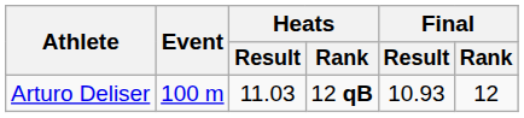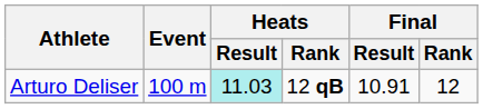Arturo Deliser | Heats / Result: no background -> paleturquoise background
Arturo Deliser | Final / Result: 10.93 -> 10.91
